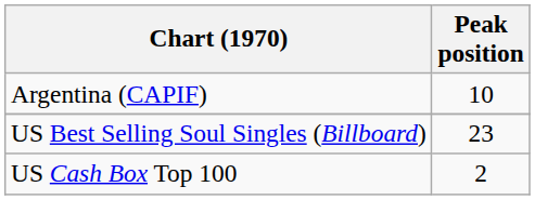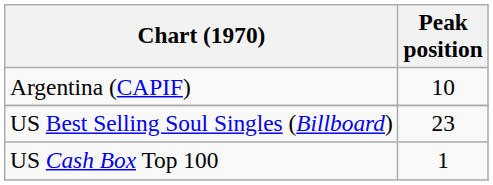US Cash Box Top 100 | Peak position: 2 -> 1
